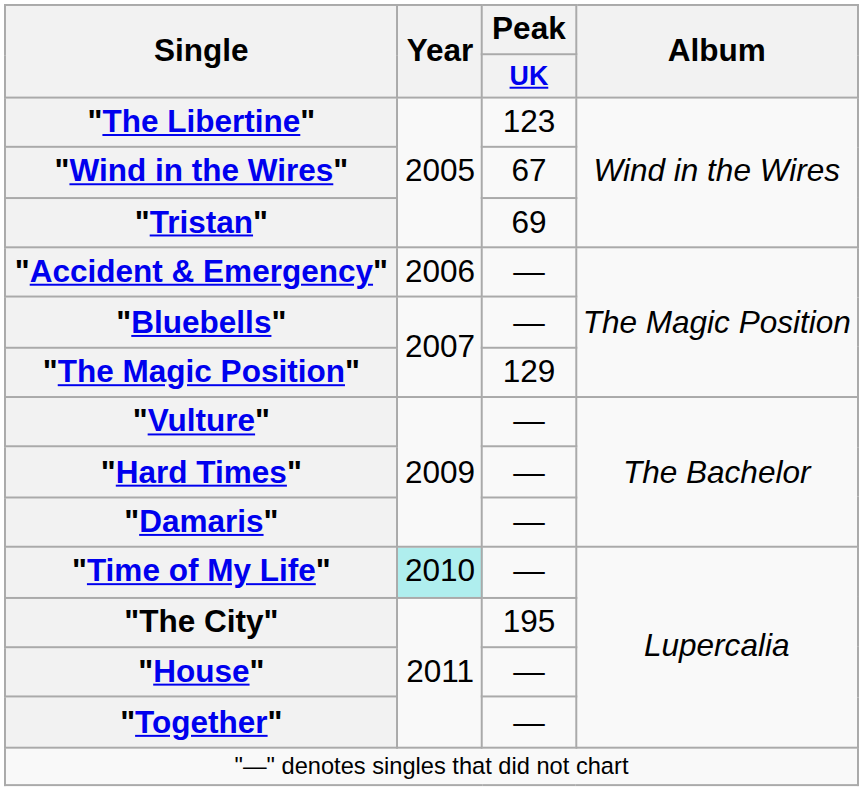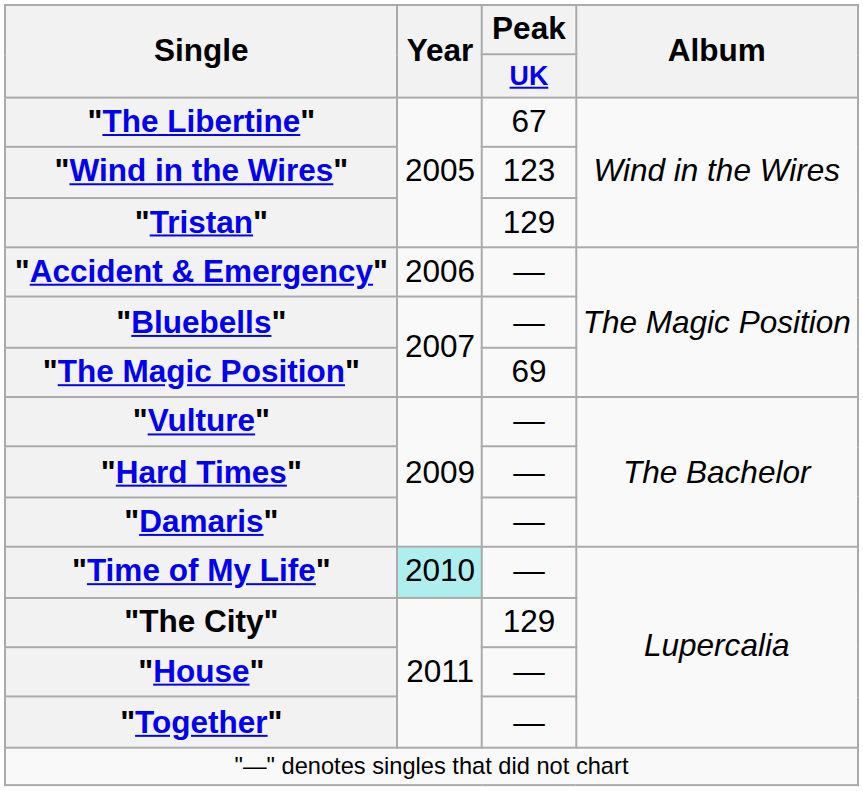"The Libertine" | Peak / UK: 123 -> 67
"Wind in the Wires" | Peak / UK: 67 -> 123
"Tristan" | Peak / UK: 69 -> 129
"The Magic Position" | Peak / UK: 129 -> 69
"The City" | Peak / UK: 195 -> 129
